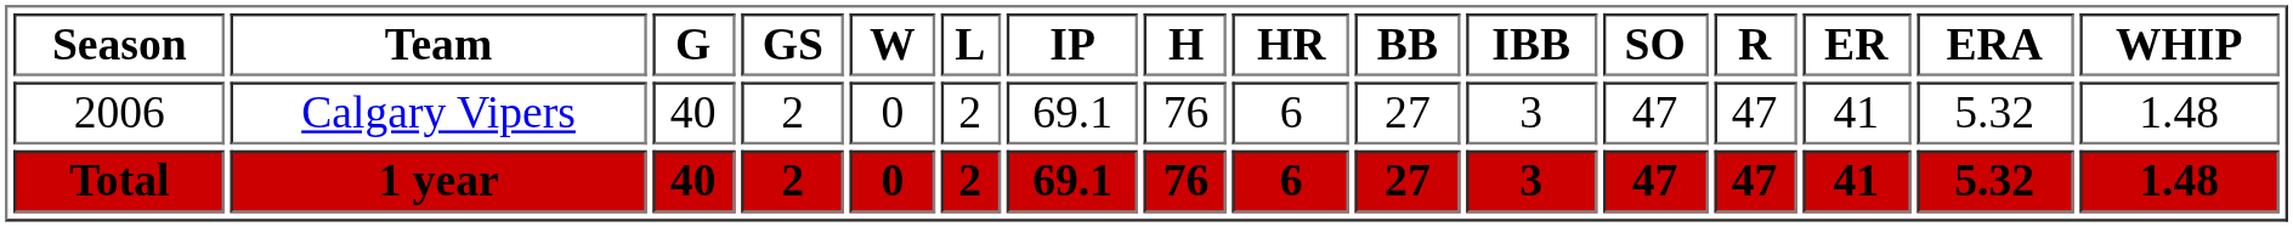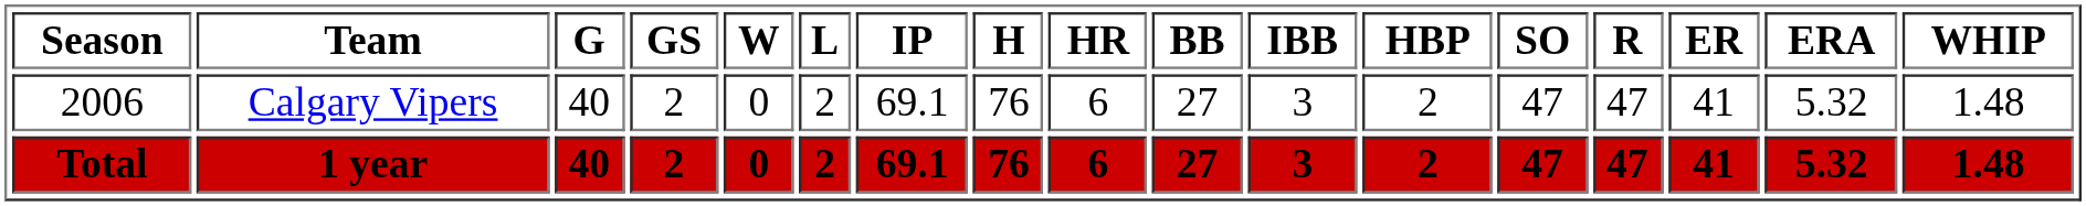+ column: HBP | 2 | 2
